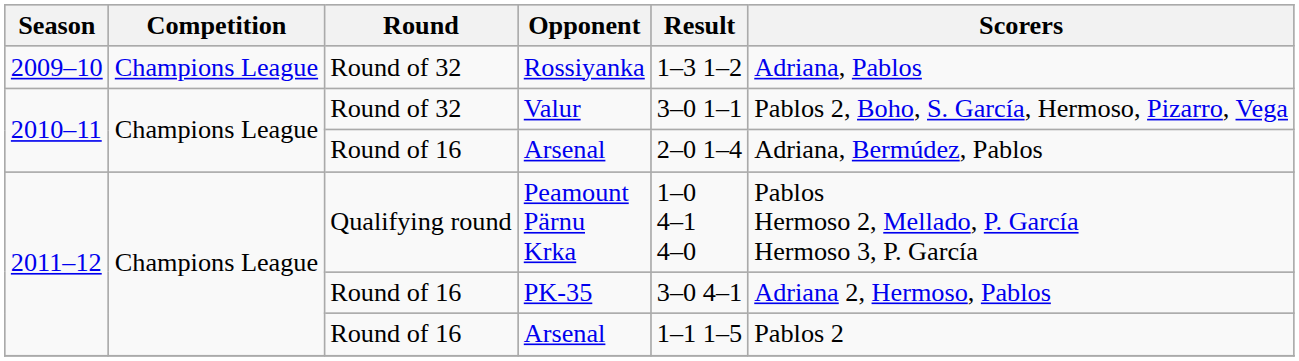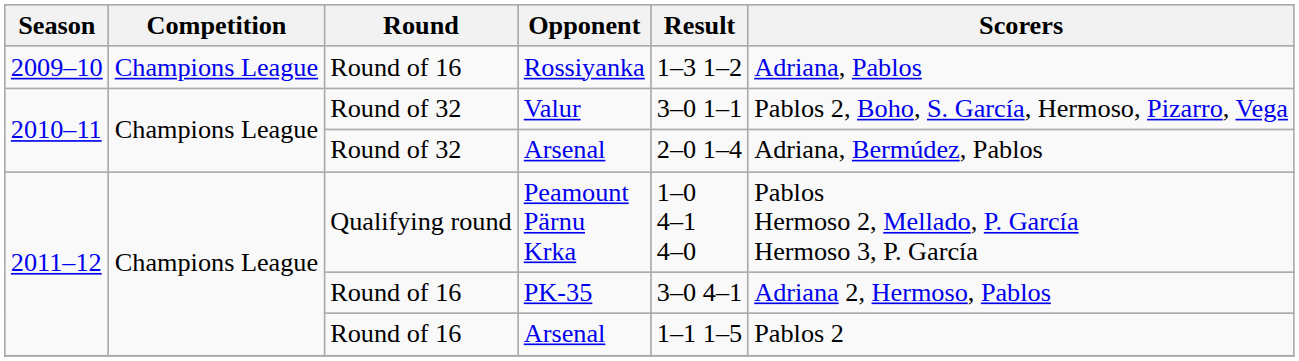Rossiyanka | Round: Round of 32 -> Round of 16
2010–11 / Arsenal | Round: Round of 16 -> Round of 32
